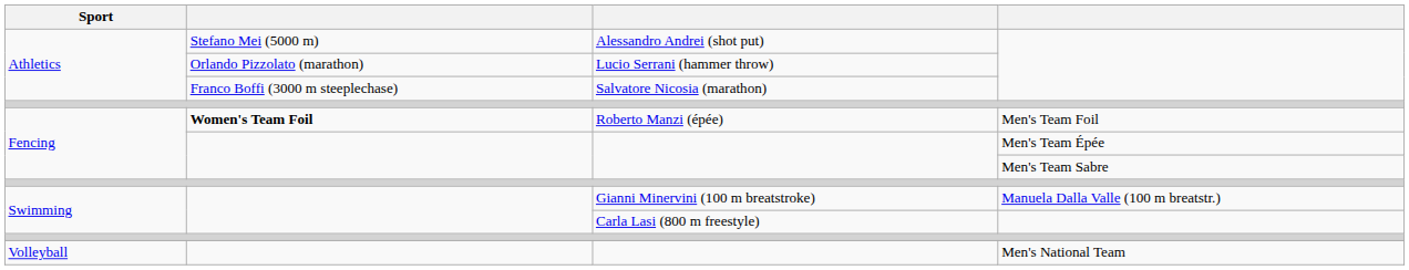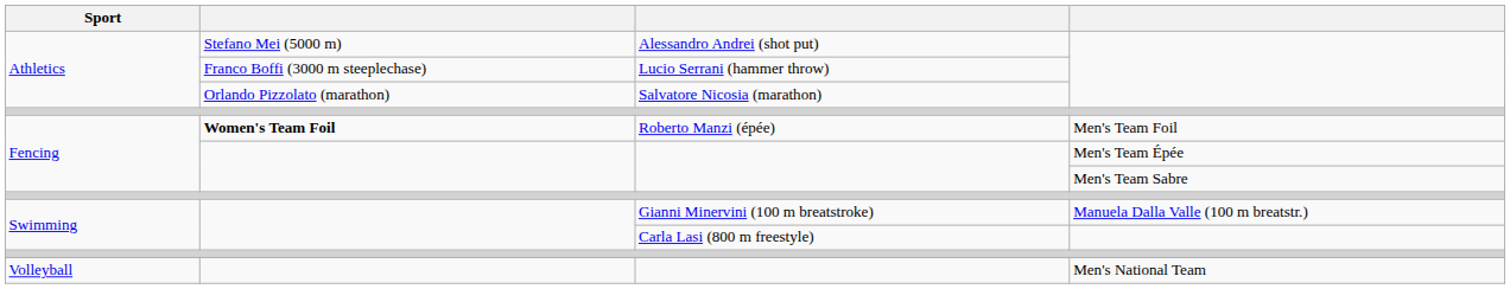Lucio Serrani (hammer throw) | column 2: Orlando Pizzolato (marathon) -> Franco Boffi (3000 m steeplechase)
Salvatore Nicosia (marathon) | column 2: Franco Boffi (3000 m steeplechase) -> Orlando Pizzolato (marathon)
